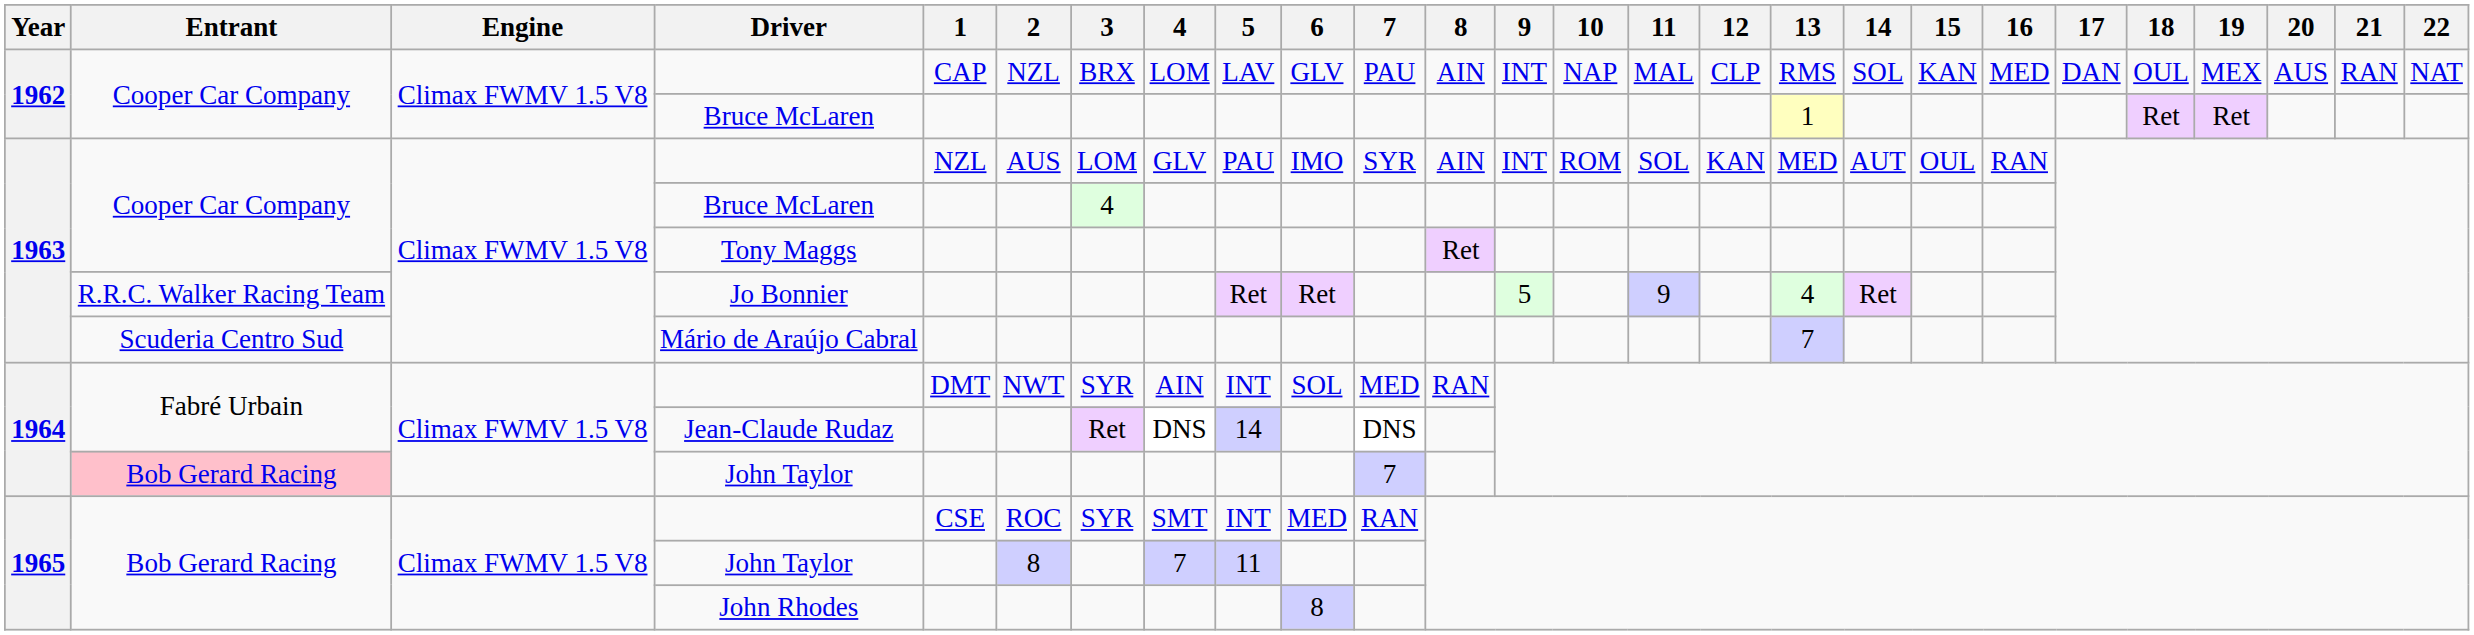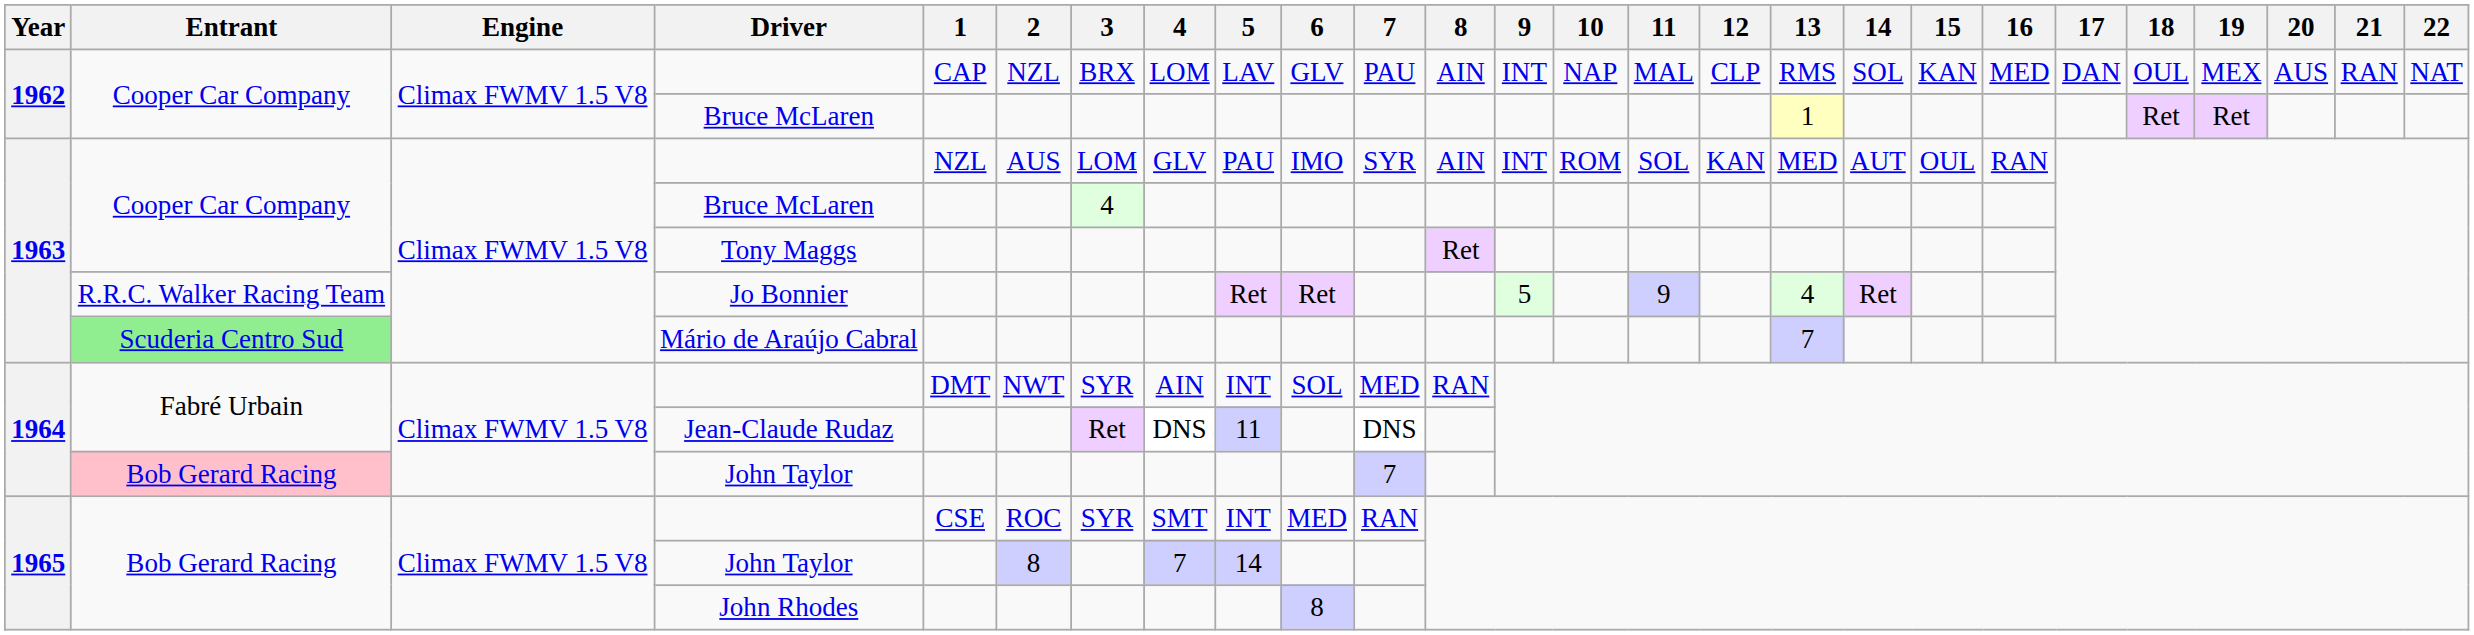Mário de Araújo Cabral | Entrant: no background -> lightgreen background
Jean-Claude Rudaz | 5: 14 -> 11
1965 / John Taylor | 5: 11 -> 14
